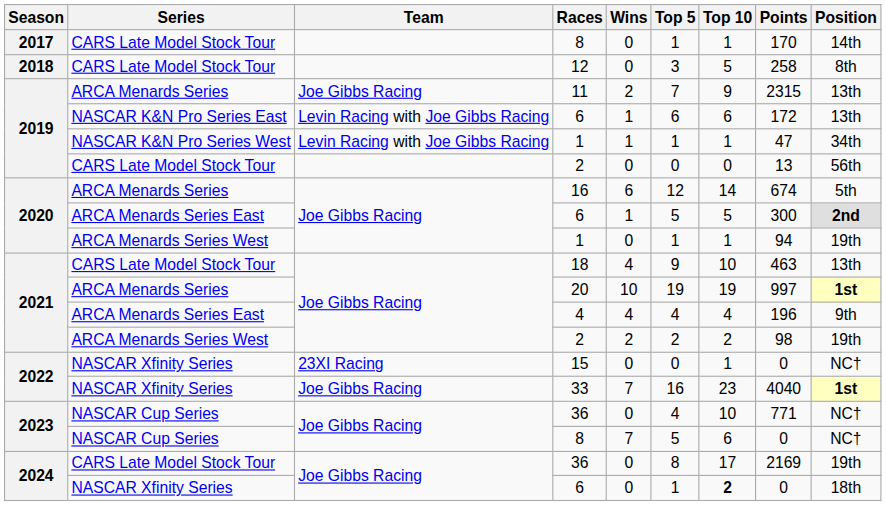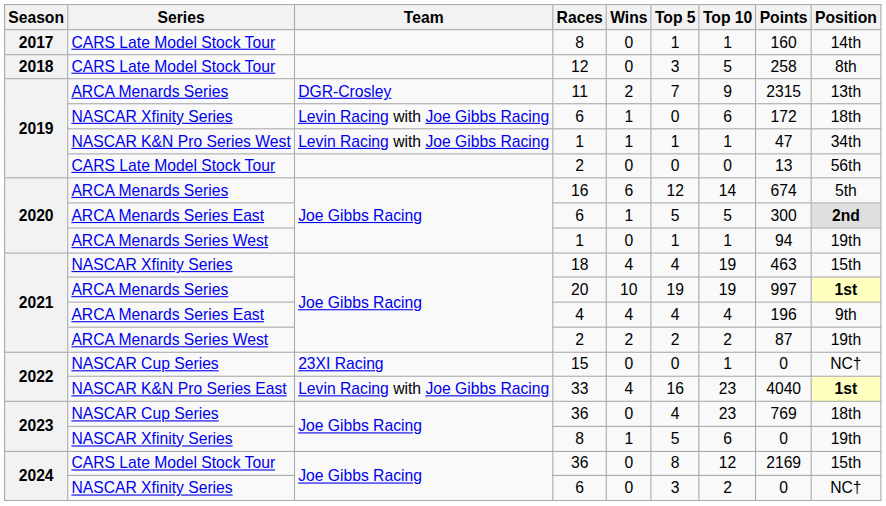2017 / 8 | Points: 170 -> 160
11 | Team: Joe Gibbs Racing -> DGR-Crosley
2019 / 6 | Series: NASCAR K&N Pro Series East -> NASCAR Xfinity Series
2019 / 6 | Top 5: 6 -> 0
2019 / 6 | Position: 13th -> 18th
18 | Series: CARS Late Model Stock Tour -> NASCAR Xfinity Series
18 | Top 5: 9 -> 4
18 | Top 10: 10 -> 19
18 | Position: 13th -> 15th
2021 / 2 | Points: 98 -> 87
15 | Series: NASCAR Xfinity Series -> NASCAR Cup Series
33 | Series: NASCAR Xfinity Series -> NASCAR K&N Pro Series East
33 | Team: Joe Gibbs Racing -> Levin Racing with Joe Gibbs Racing
33 | Wins: 7 -> 4
2023 / 36 | Top 10: 10 -> 23
2023 / 36 | Points: 771 -> 769
2023 / 36 | Position: NC† -> 18th
2023 / 8 | Series: NASCAR Cup Series -> NASCAR Xfinity Series
2023 / 8 | Wins: 7 -> 1
2023 / 8 | Position: NC† -> 19th
2024 / 36 | Top 10: 17 -> 12
2024 / 36 | Position: 19th -> 15th
2024 / 6 | Top 5: 1 -> 3
2024 / 6 | Top 10: bold -> normal
2024 / 6 | Position: 18th -> NC†
